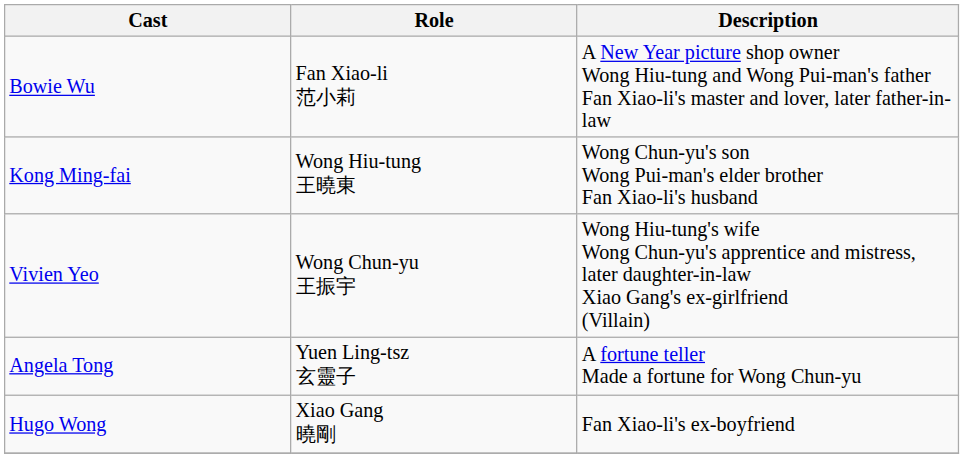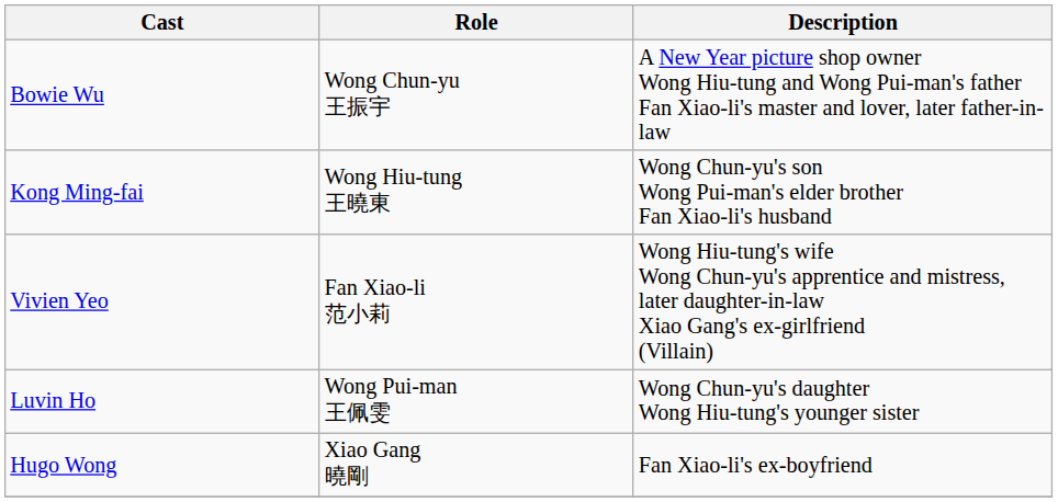Bowie Wu | Role: Fan Xiao-li 范小莉 -> Wong Chun-yu 王振宇
Vivien Yeo | Role: Wong Chun-yu 王振宇 -> Fan Xiao-li 范小莉
+ row: Luvin Ho | Wong Pui-man 王佩雯 | Wong Chun-yu's daughter Wong Hiu-tung's younger sister
- row: Angela Tong | Yuen Ling-tsz 玄靈子 | A fortune teller Made a fortune for Wong Chun-yu
